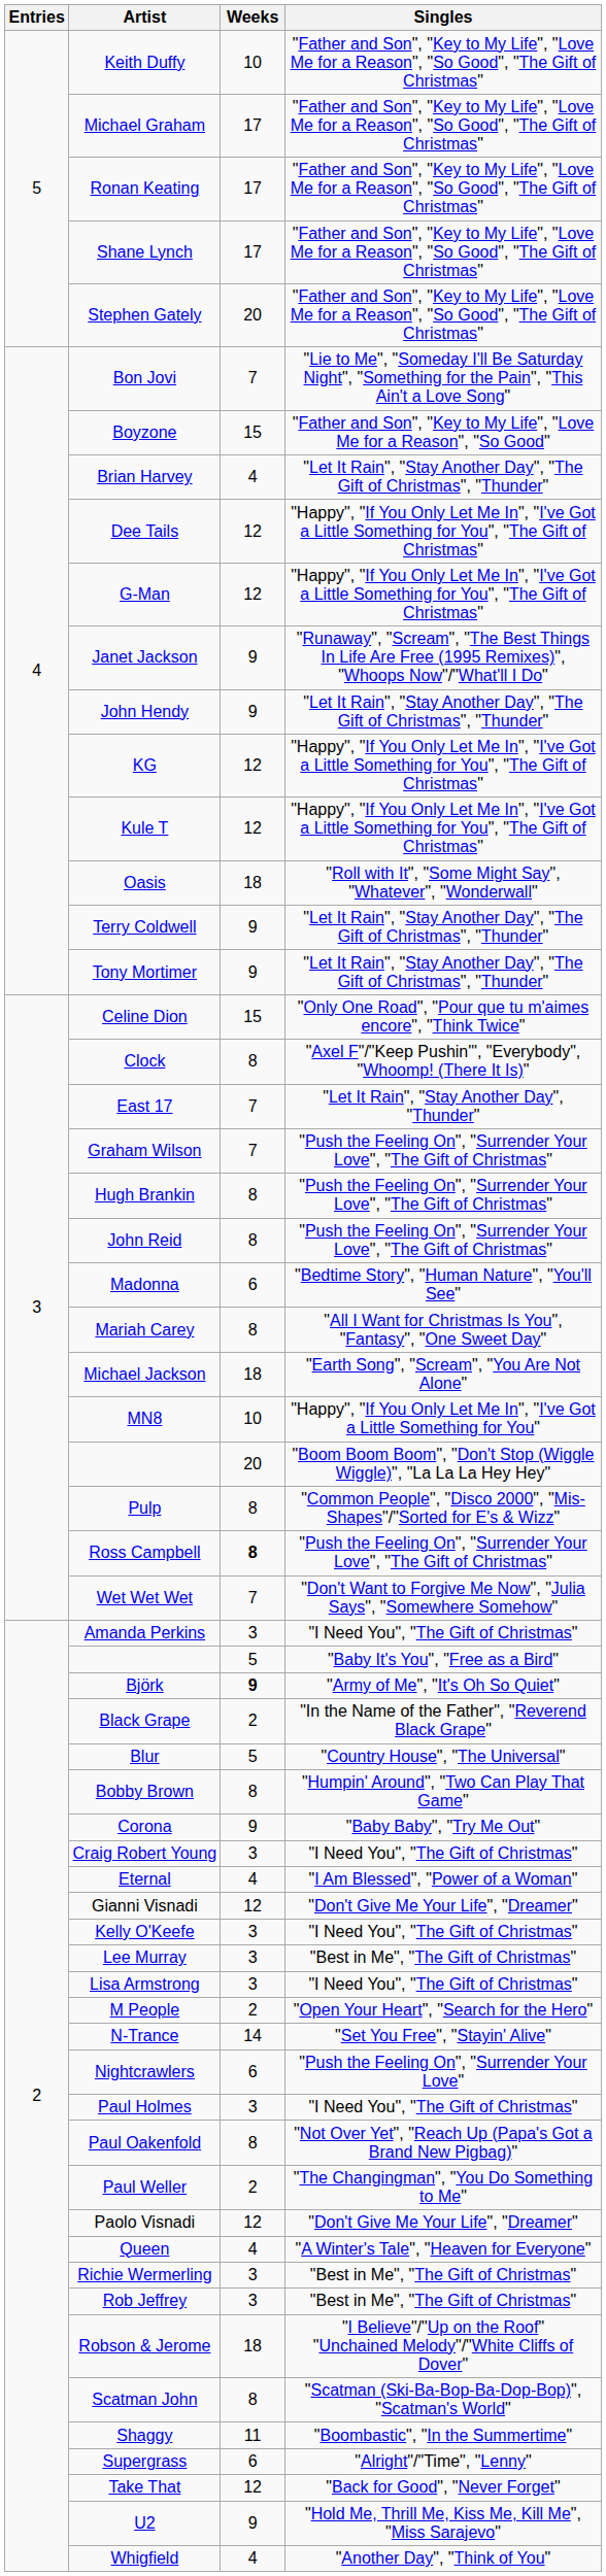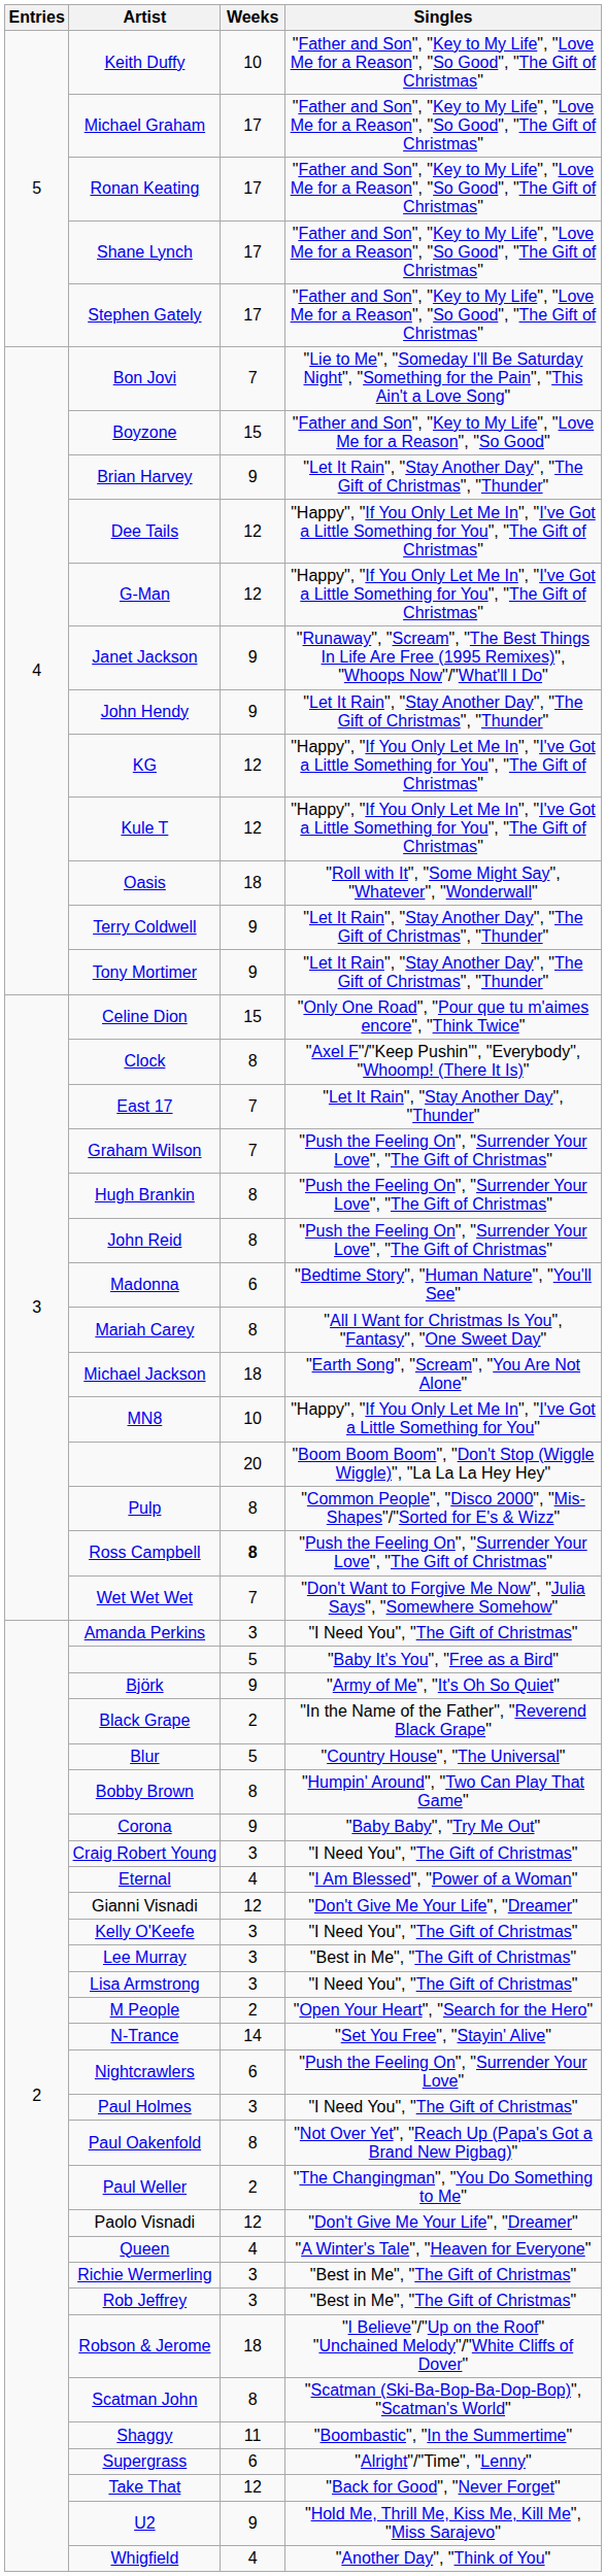Stephen Gately | Weeks: 20 -> 17
Brian Harvey | Weeks: 4 -> 9
Björk | Weeks: bold -> normal
